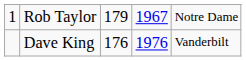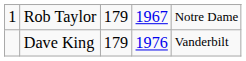Dave King | column 3: 176 -> 179
